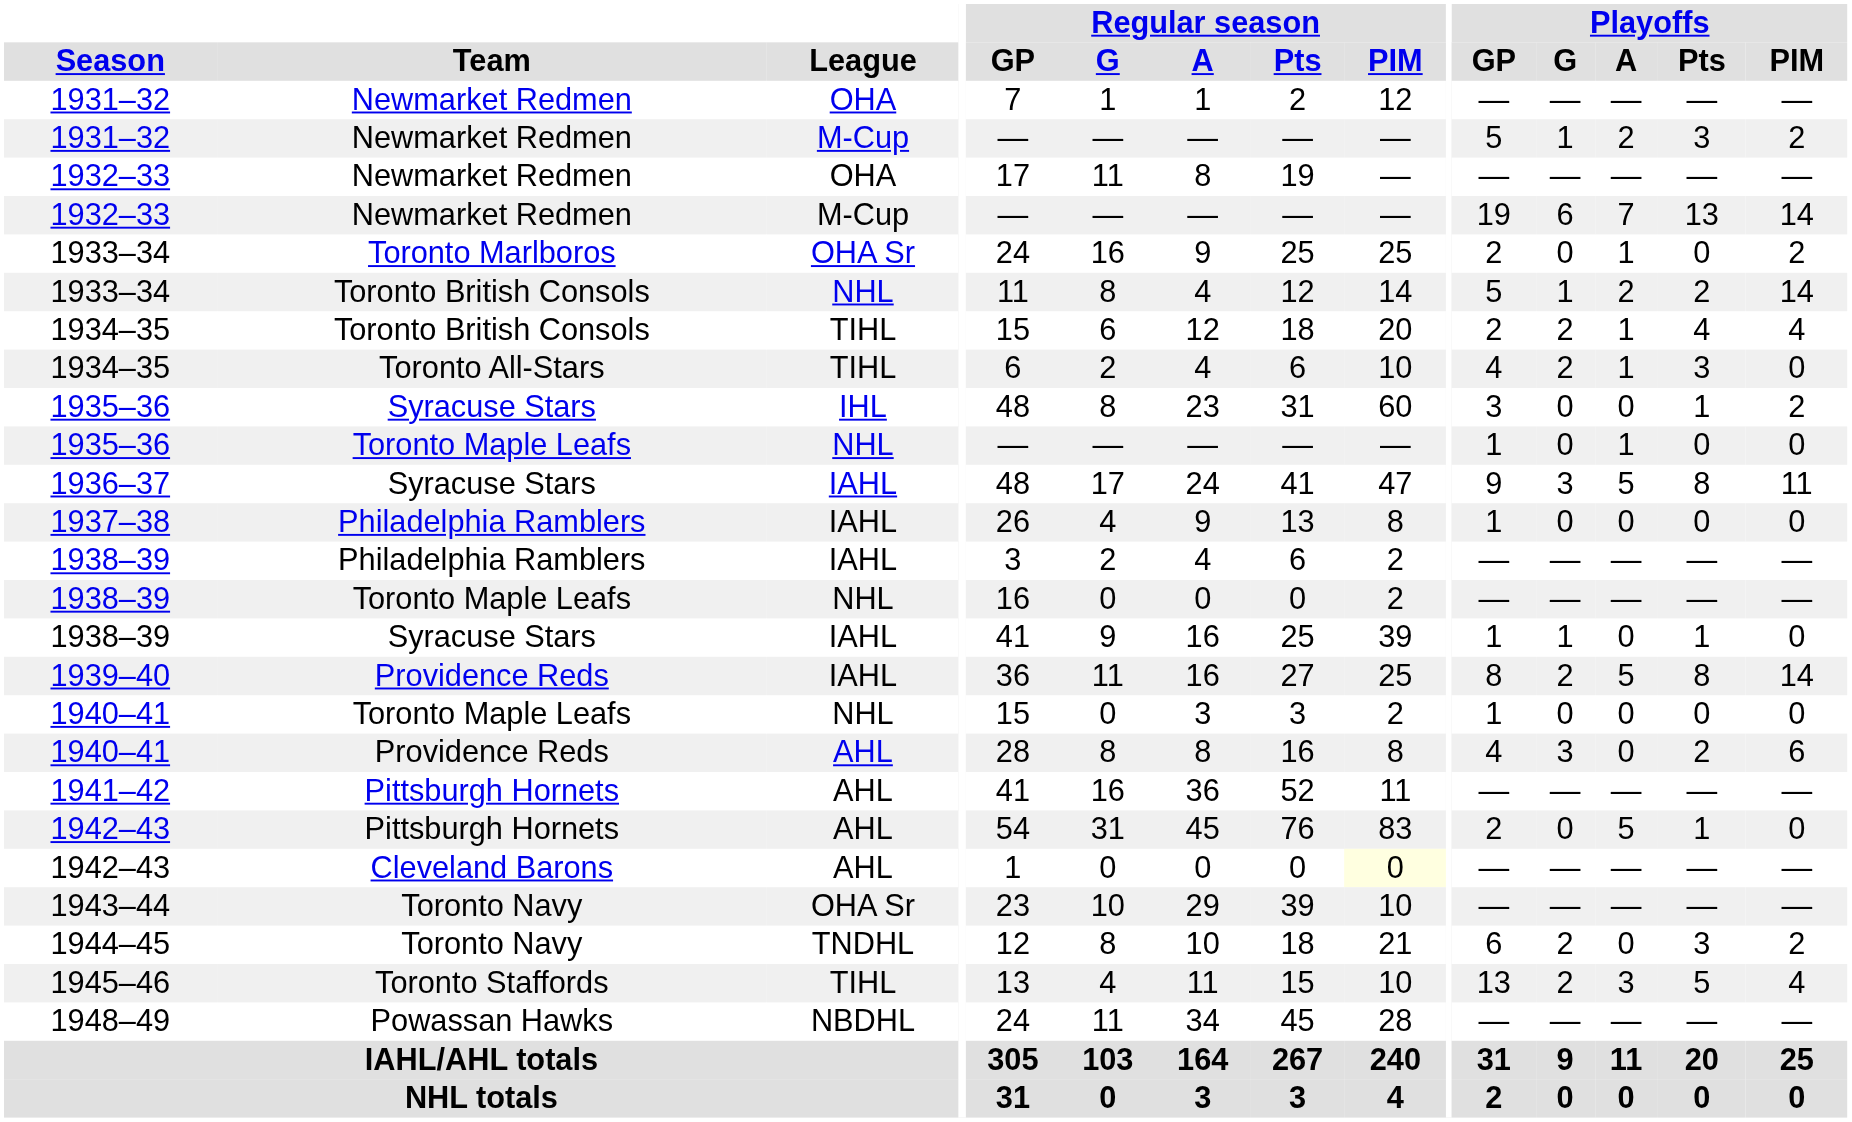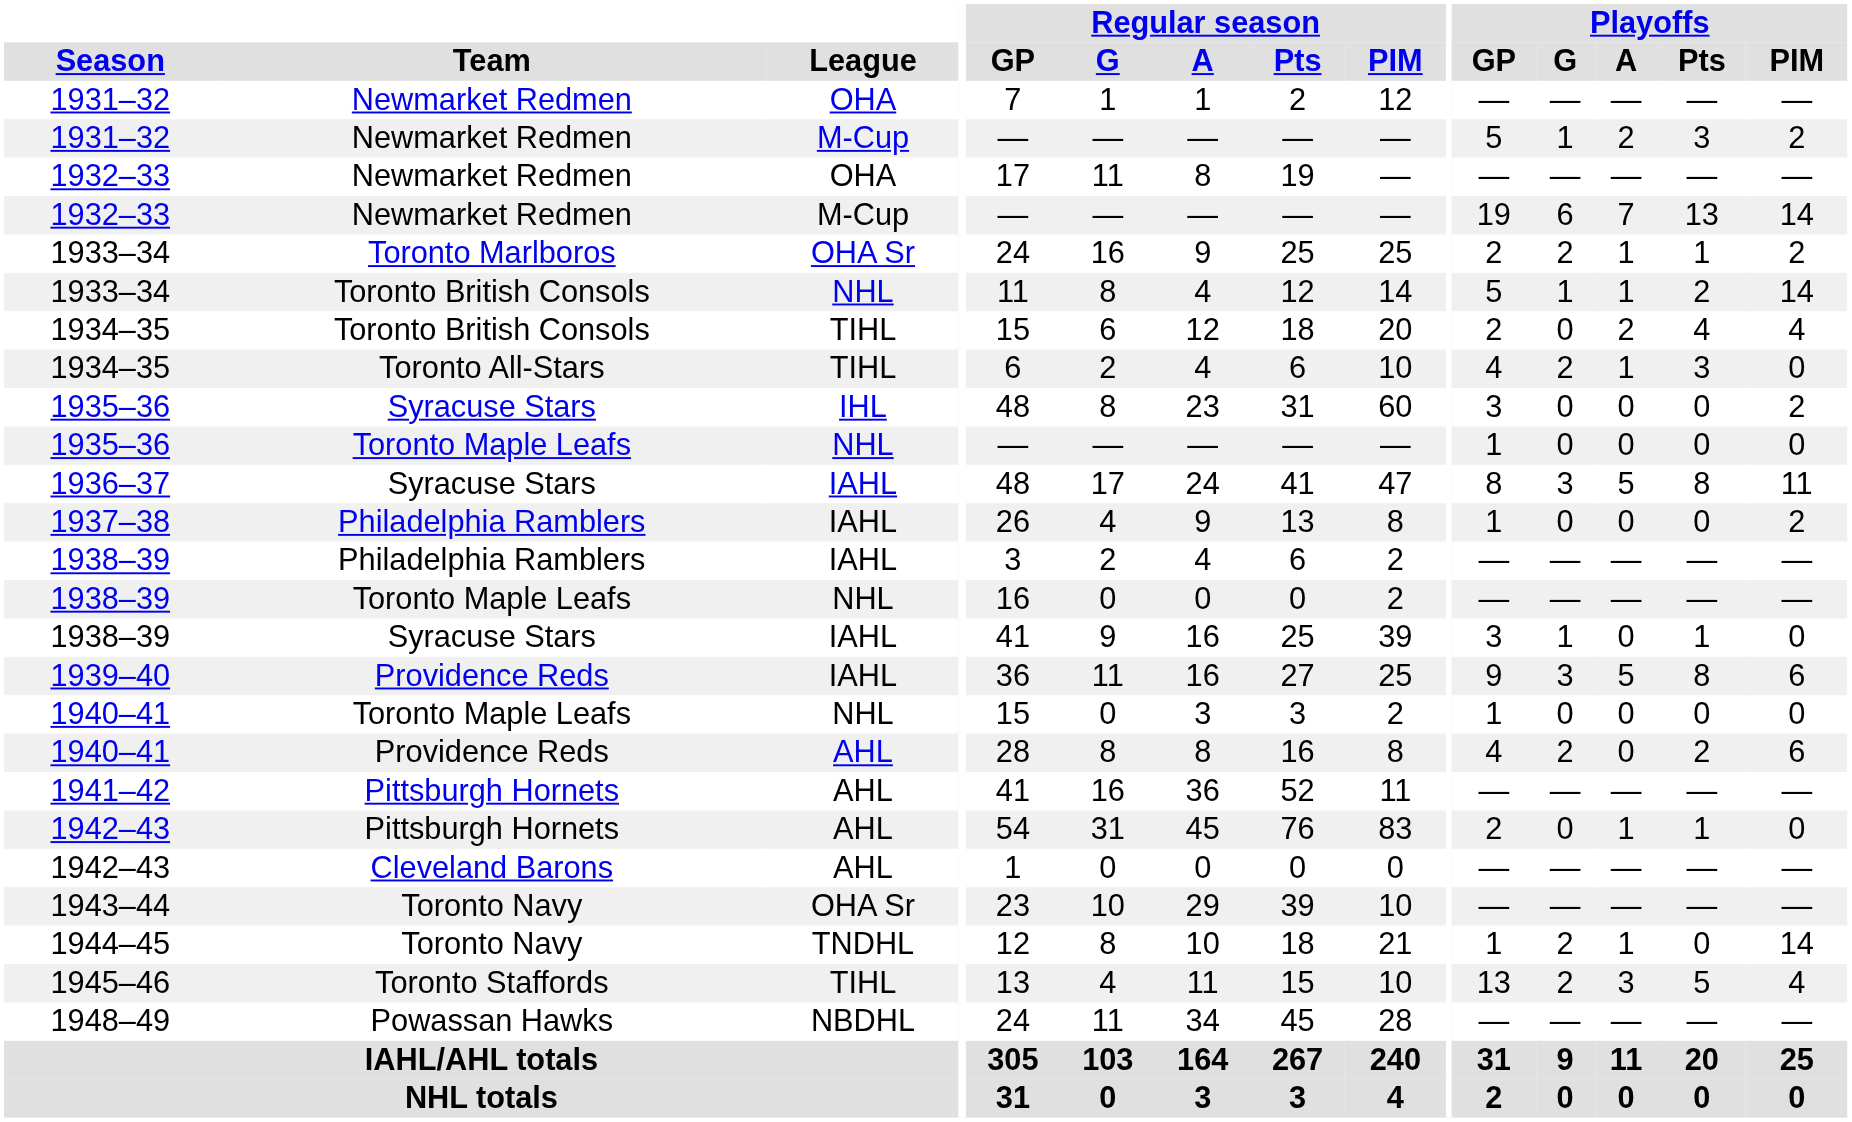1933–34 / Toronto Marlboros | Playoffs / G: 0 -> 2
1933–34 / Toronto Marlboros | Playoffs / Pts: 0 -> 1
1933–34 / Toronto British Consols | Playoffs / A: 2 -> 1
1934–35 / Toronto British Consols | Playoffs / G: 2 -> 0
1934–35 / Toronto British Consols | Playoffs / A: 1 -> 2
1935–36 / Syracuse Stars | Playoffs / Pts: 1 -> 0
1935–36 / Toronto Maple Leafs | Playoffs / A: 1 -> 0
1936–37 | Playoffs / GP: 9 -> 8
1937–38 | Playoffs / PIM: 0 -> 2
1938–39 / Syracuse Stars | Playoffs / GP: 1 -> 3
1939–40 | Playoffs / GP: 8 -> 9
1939–40 | Playoffs / G: 2 -> 3
1939–40 | Playoffs / PIM: 14 -> 6
1940–41 / Providence Reds | Playoffs / G: 3 -> 2
1942–43 / Pittsburgh Hornets | Playoffs / A: 5 -> 1
1942–43 / Cleveland Barons | Regular season / PIM: lightyellow background -> no background
1944–45 | Playoffs / GP: 6 -> 1
1944–45 | Playoffs / A: 0 -> 1
1944–45 | Playoffs / Pts: 3 -> 0
1944–45 | Playoffs / PIM: 2 -> 14
